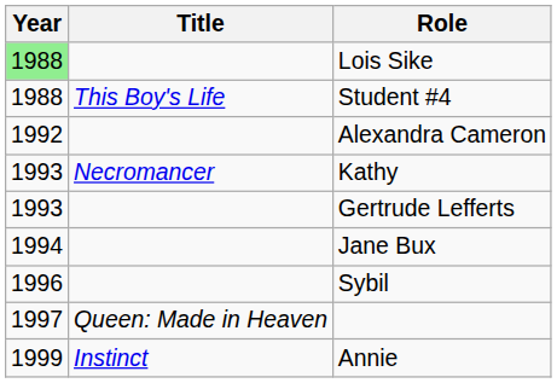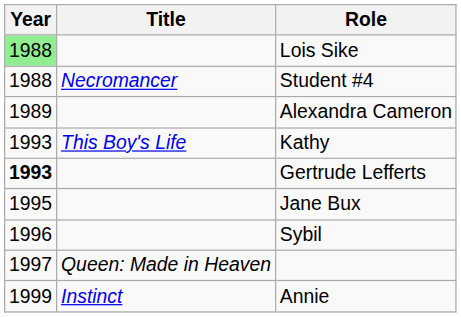Student #4 | Title: This Boy's Life -> Necromancer
Alexandra Cameron | Year: 1992 -> 1989
Kathy | Title: Necromancer -> This Boy's Life
Gertrude Lefferts | Year: normal -> bold
Jane Bux | Year: 1994 -> 1995
